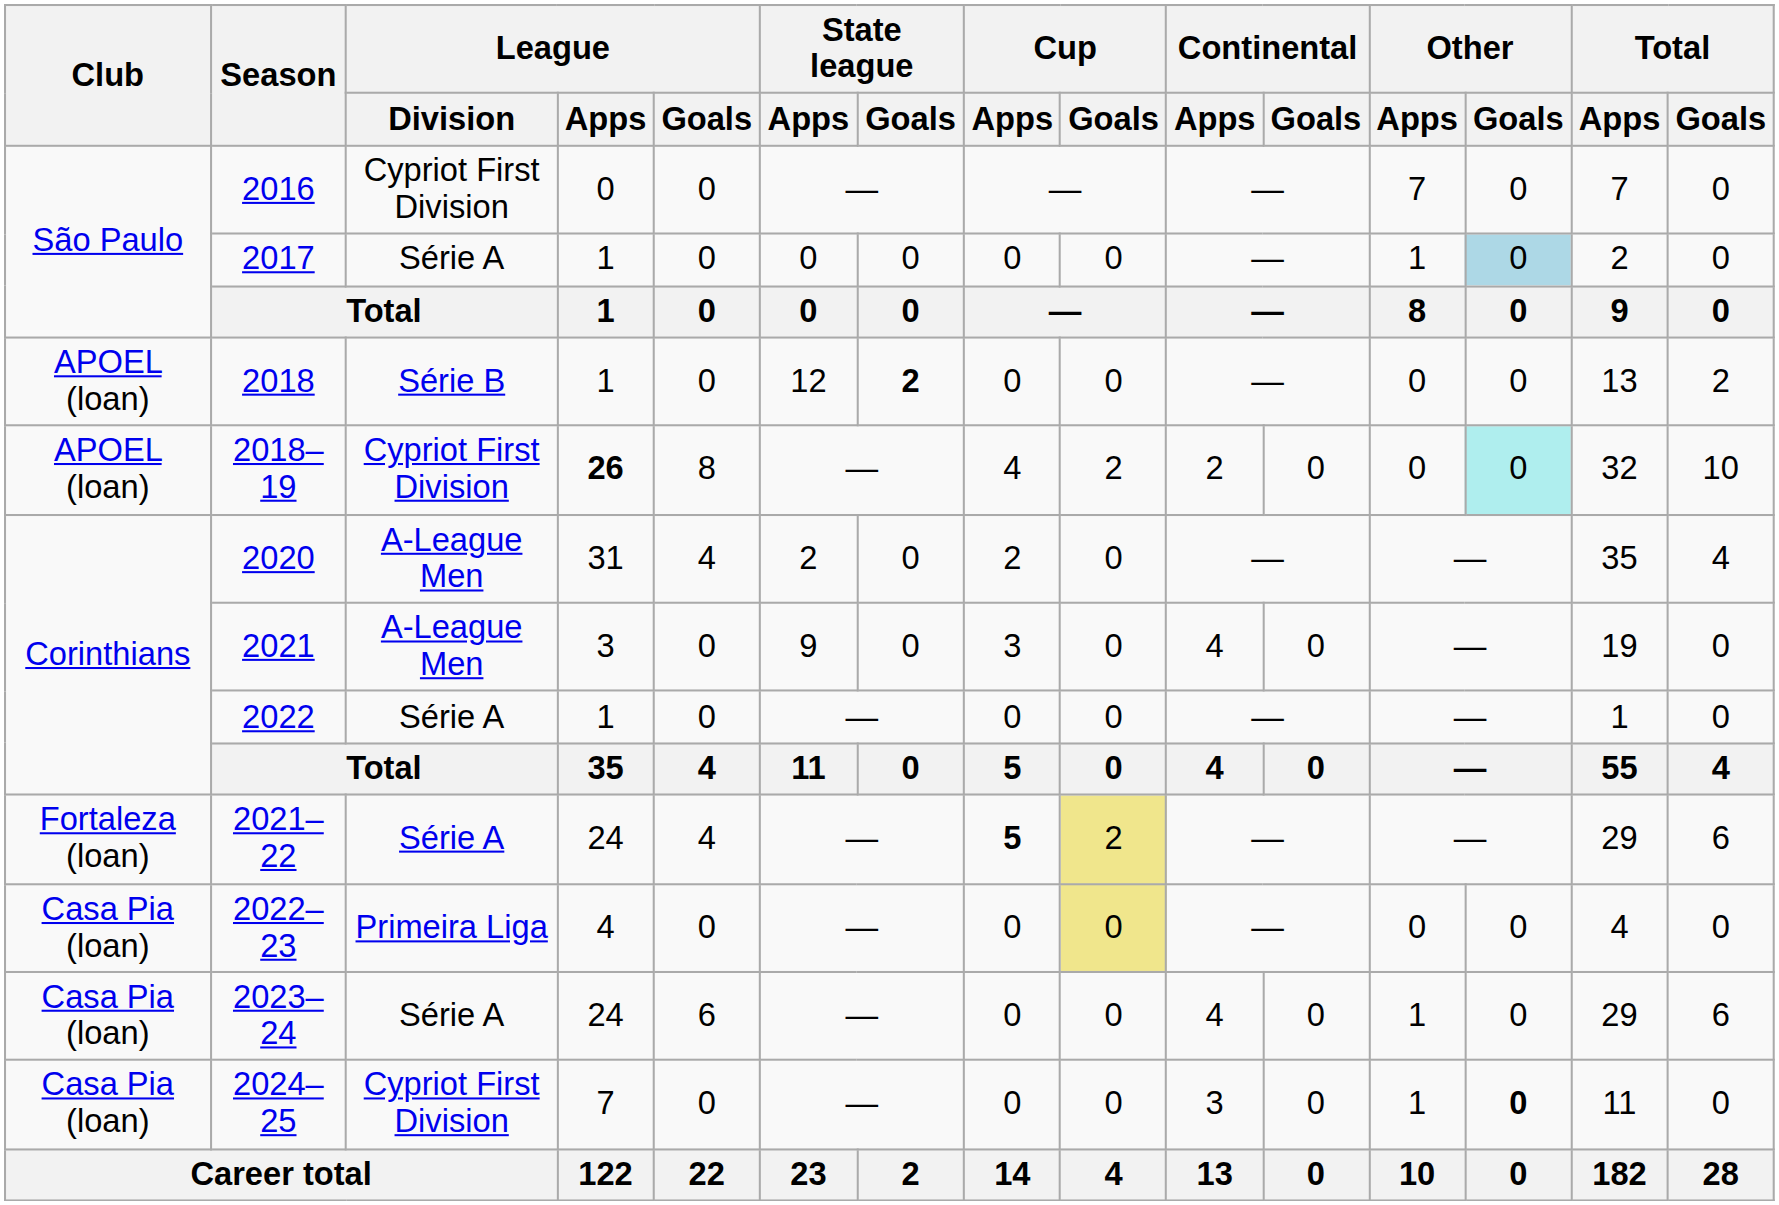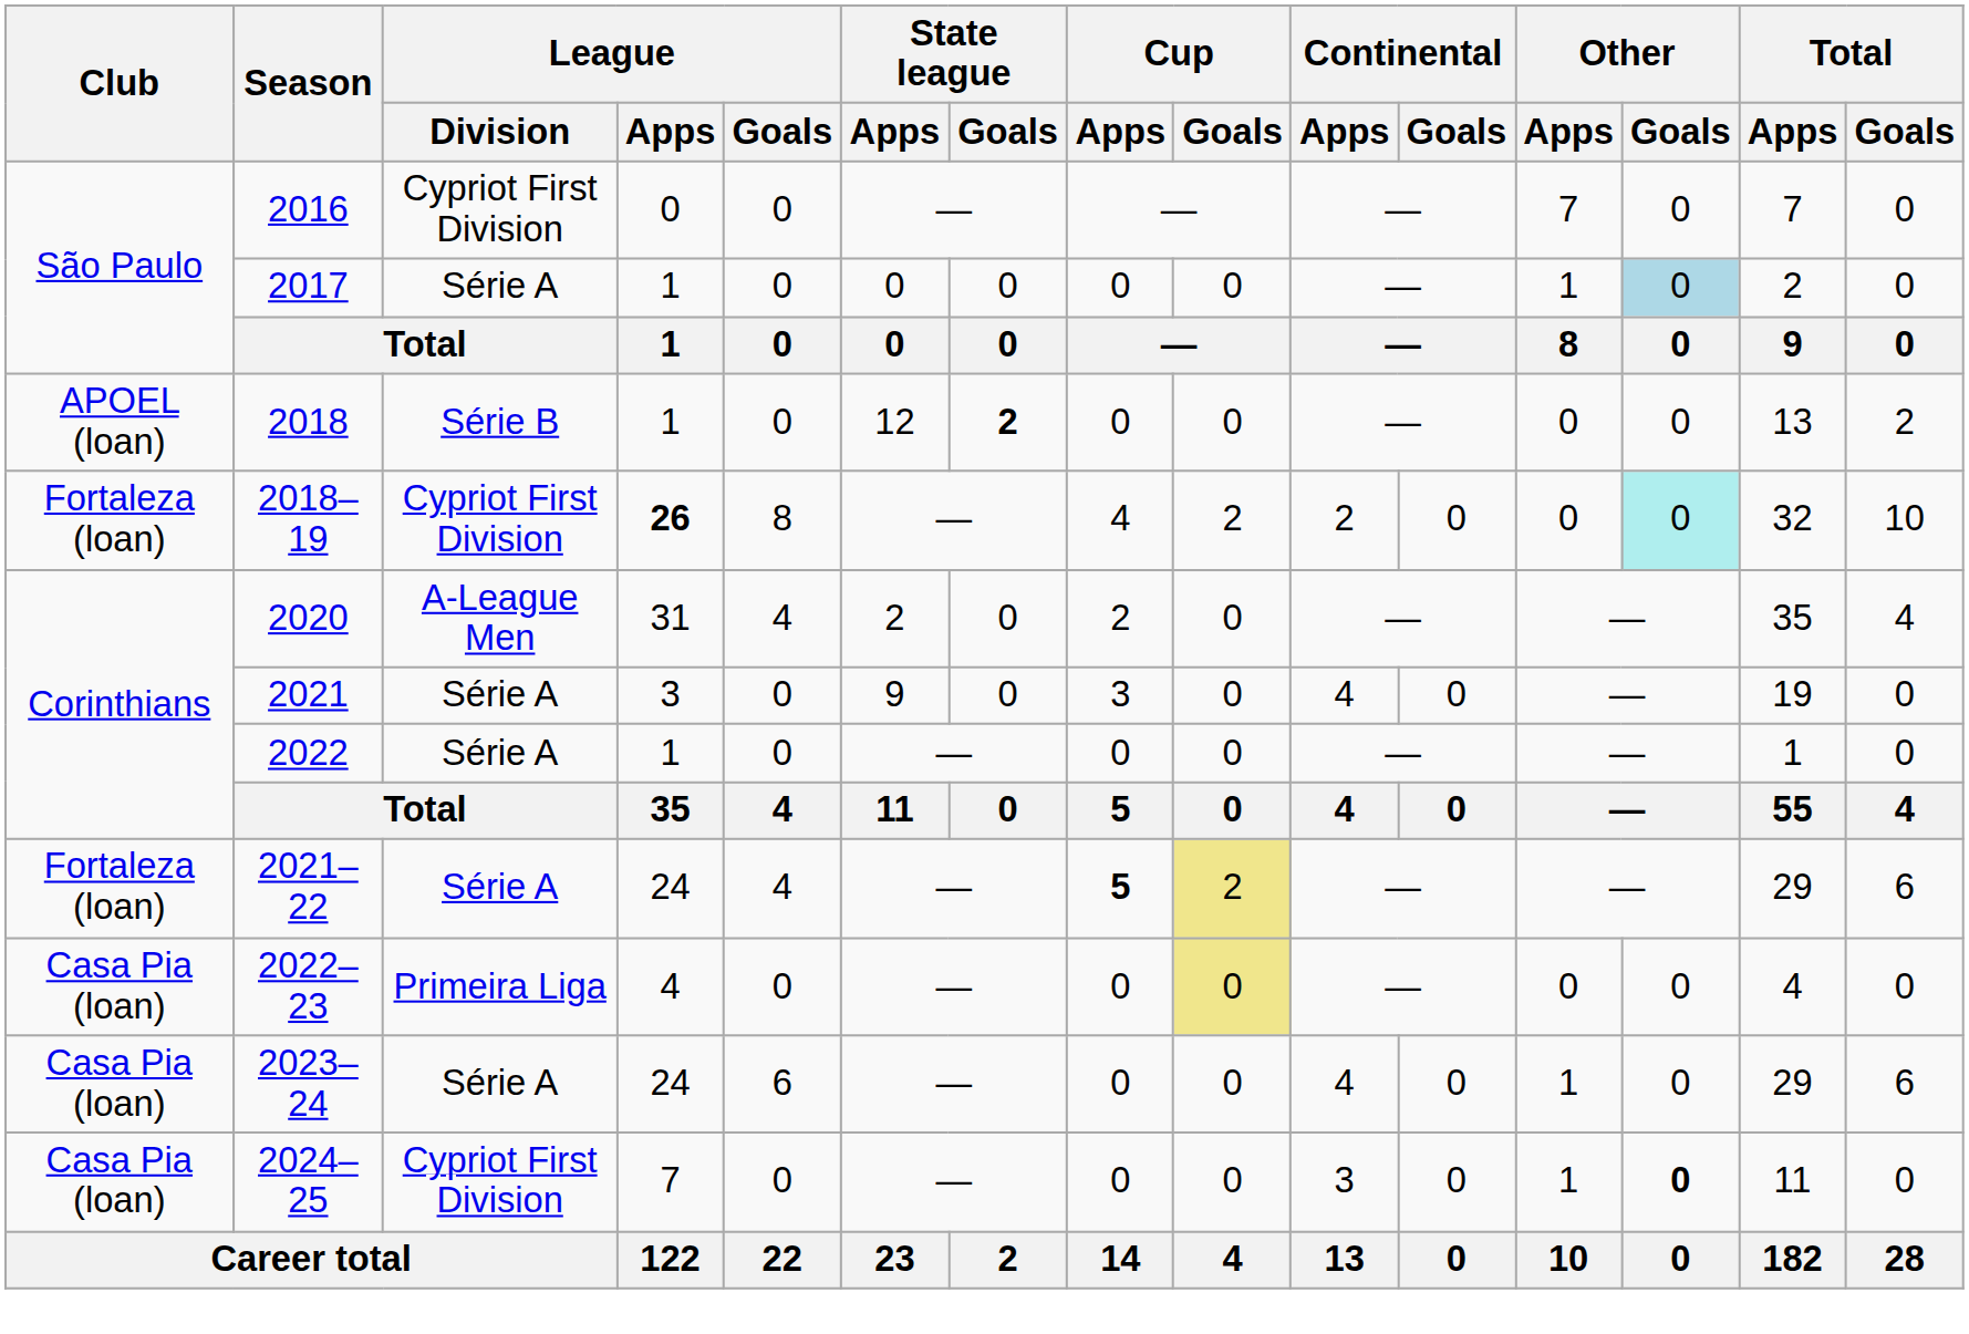2018–19 | Club: APOEL (loan) -> Fortaleza (loan)
2021 | League / Division: A-League Men -> Série A
